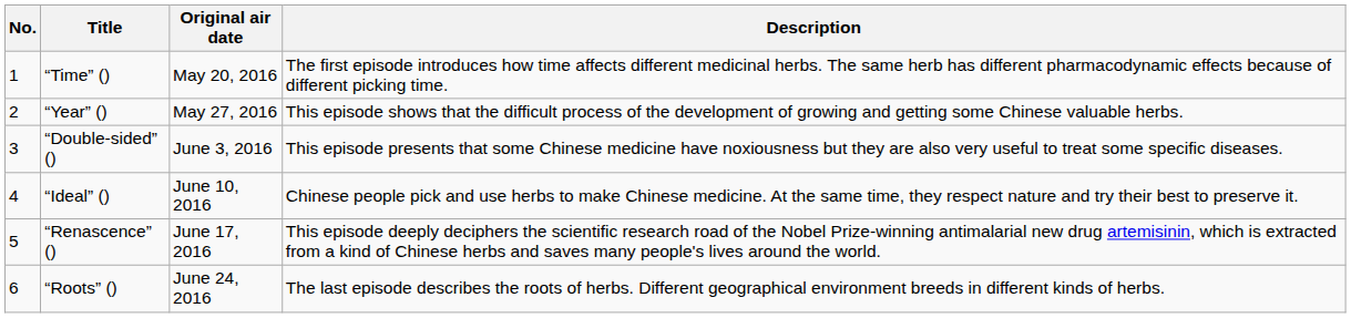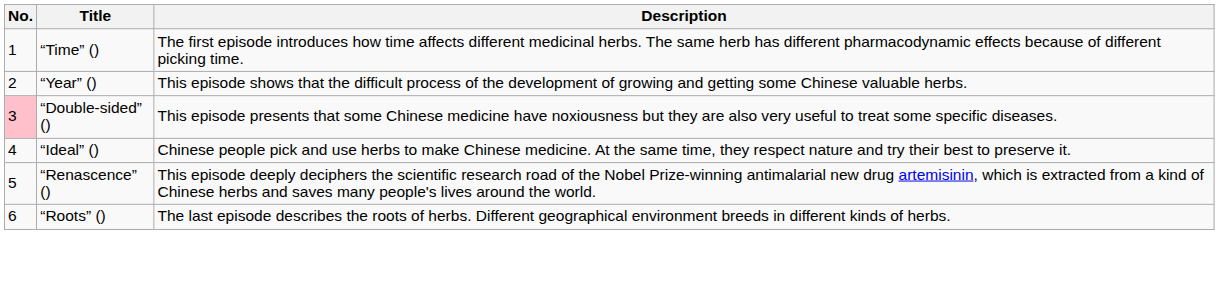- column: Original air date | May 20, 2016 | May 27, 2016 | June 3, 2016 | June 10, 2016 | June 17, 2016 | June 24, 2016
“Double-sided” () | No.: no background -> pink background
